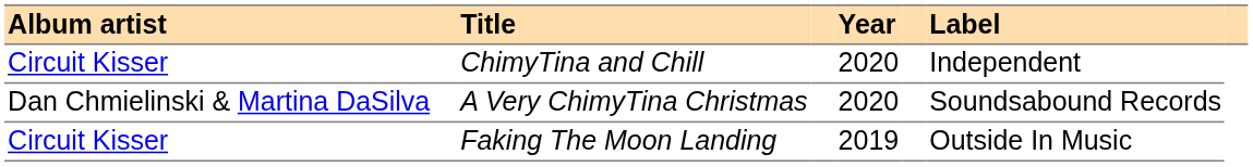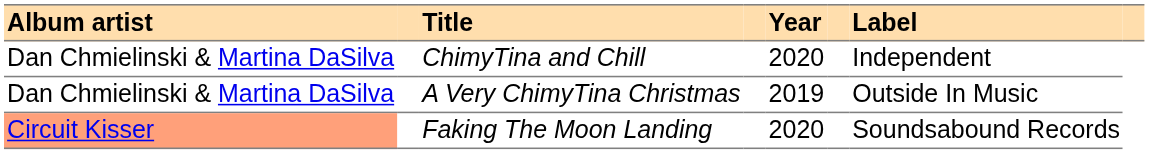ChimyTina and Chill | Album artist: Circuit Kisser -> Dan Chmielinski & Martina DaSilva
A Very ChimyTina Christmas | Year: 2020 -> 2019
A Very ChimyTina Christmas | Label: Soundsabound Records -> Outside In Music
Faking The Moon Landing | Album artist: no background -> lightsalmon background
Faking The Moon Landing | Year: 2019 -> 2020
Faking The Moon Landing | Label: Outside In Music -> Soundsabound Records
